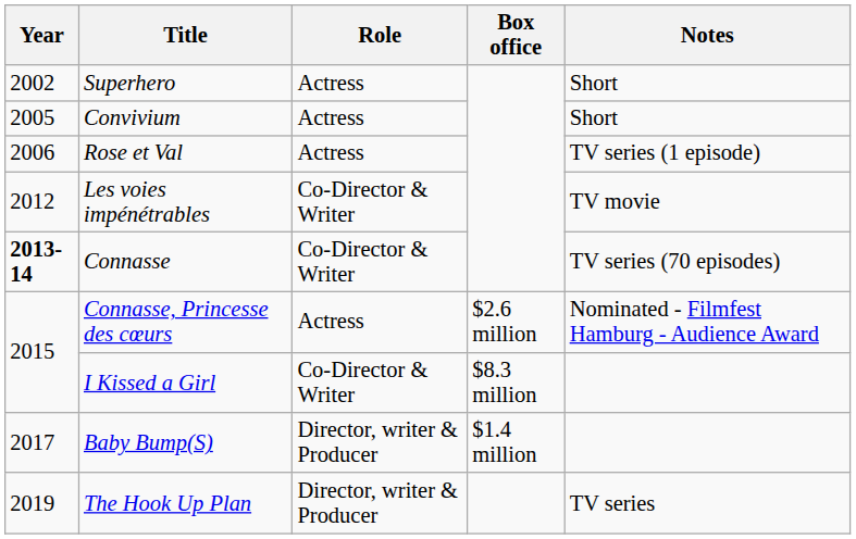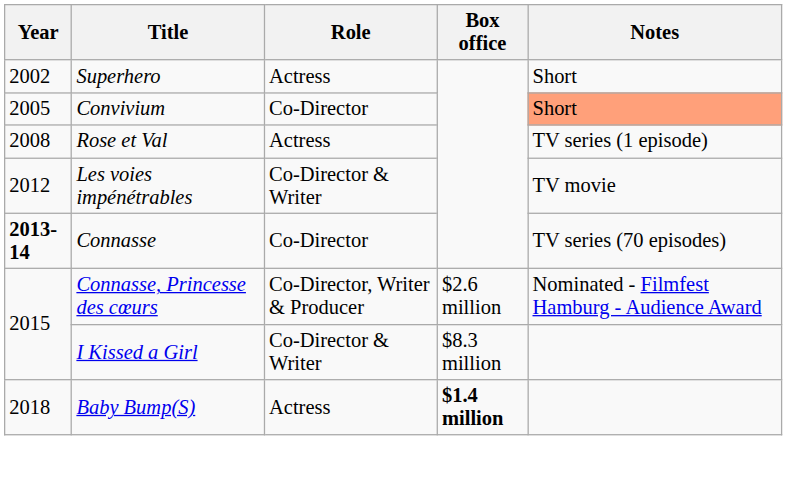Convivium | Role: Actress -> Co-Director
Convivium | Notes: no background -> lightsalmon background
Rose et Val | Year: 2006 -> 2008
Connasse | Role: Co-Director & Writer -> Co-Director
Connasse, Princesse des cœurs | Role: Actress -> Co-Director, Writer & Producer
Baby Bump(S) | Year: 2017 -> 2018
Baby Bump(S) | Role: Director, writer & Producer -> Actress
Baby Bump(S) | Box office: normal -> bold
- row: 2019 | The Hook Up Plan | Director, writer & Producer | TV series
